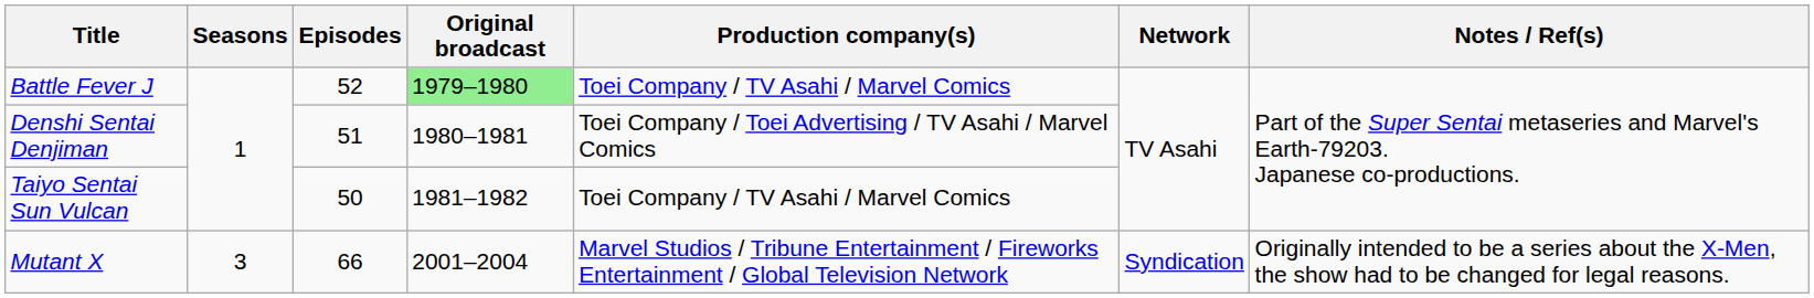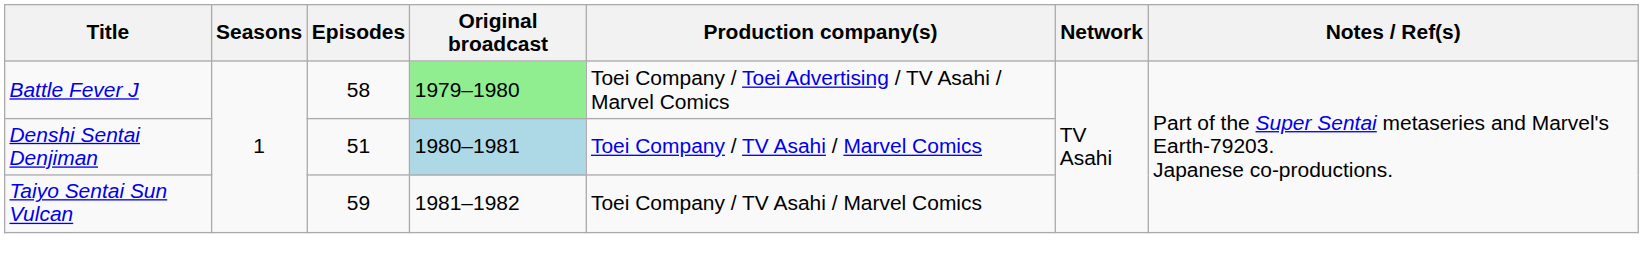Battle Fever J | Episodes: 52 -> 58
Battle Fever J | Production company(s): Toei Company / TV Asahi / Marvel Comics -> Toei Company / Toei Advertising / TV Asahi / Marvel Comics
Denshi Sentai Denjiman | Original broadcast: no background -> lightblue background
Denshi Sentai Denjiman | Production company(s): Toei Company / Toei Advertising / TV Asahi / Marvel Comics -> Toei Company / TV Asahi / Marvel Comics
Taiyo Sentai Sun Vulcan | Episodes: 50 -> 59
- row: Mutant X | 3 | 66 | 2001–2004 | Marvel Studios / Tribune Entertainment / Fireworks Entertainment / Global Television Network | Syndication | Originally intended to be a series about the X-Men, the show had to be changed for legal reasons.
